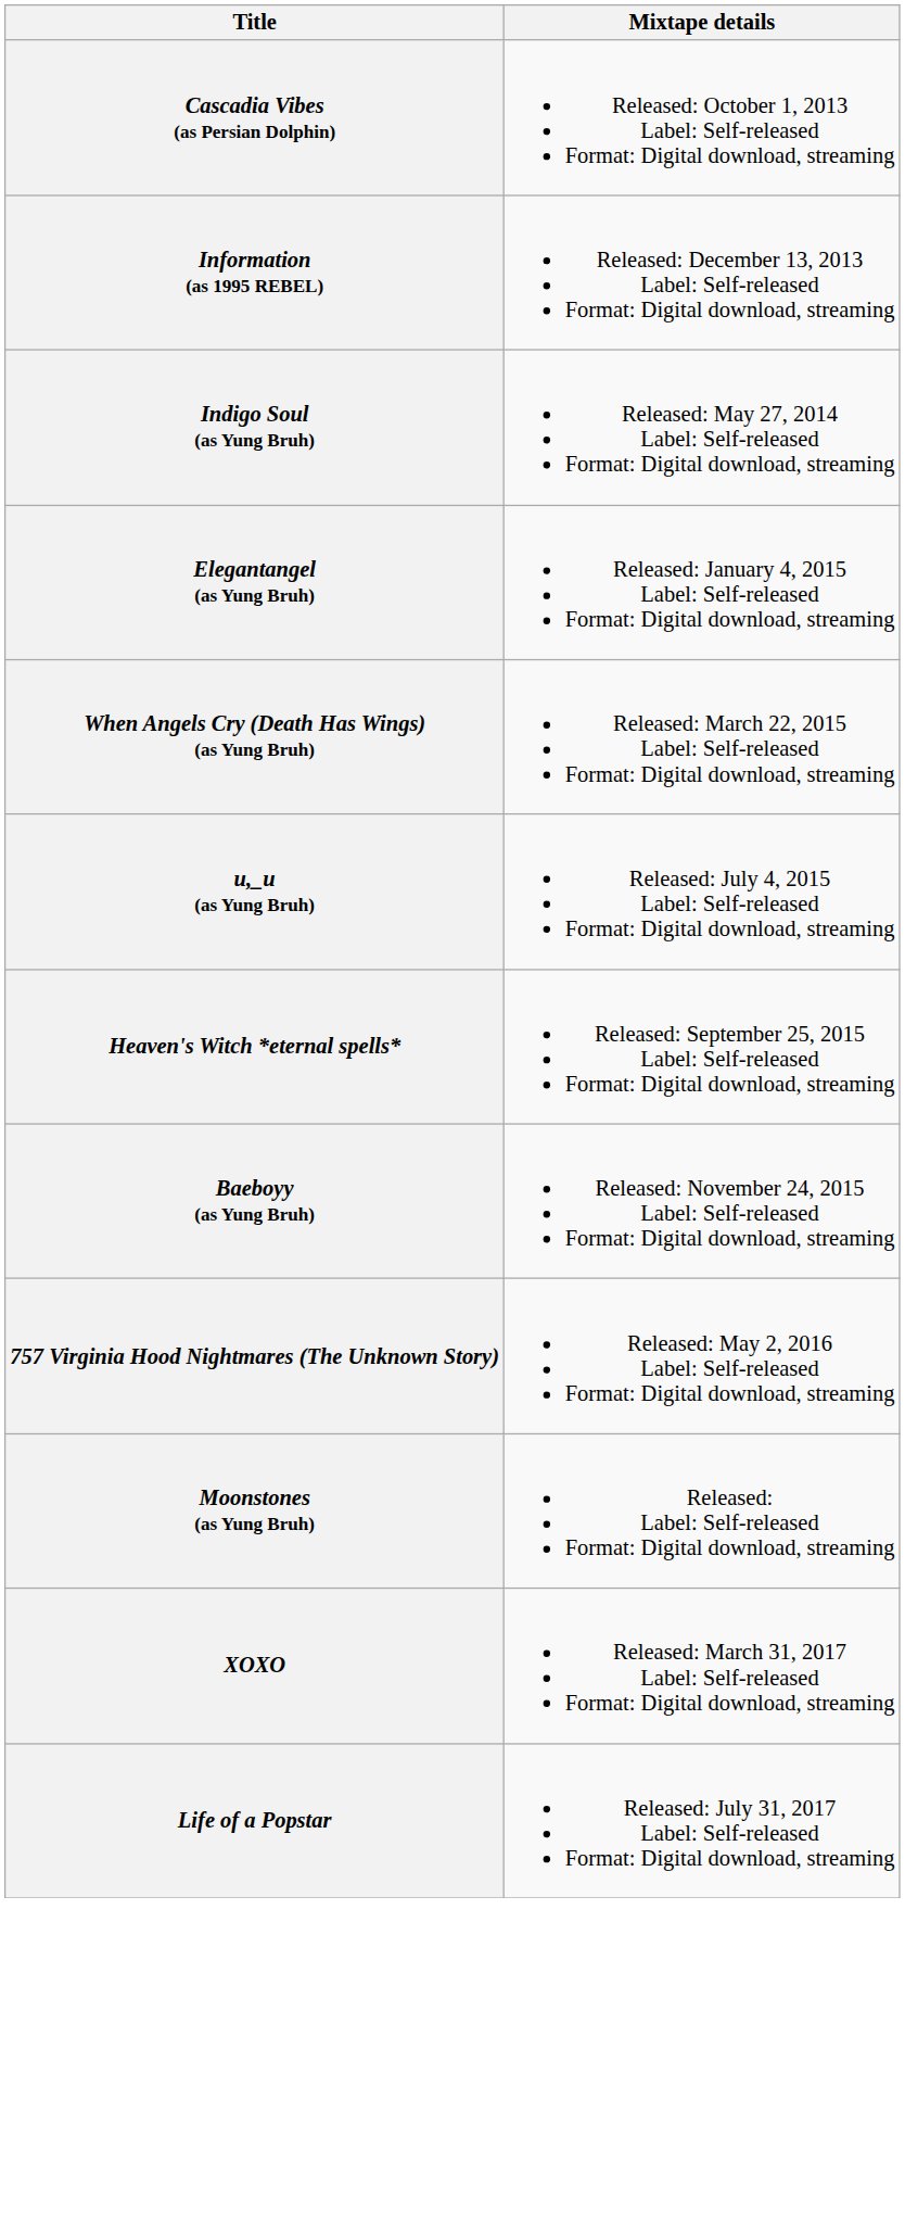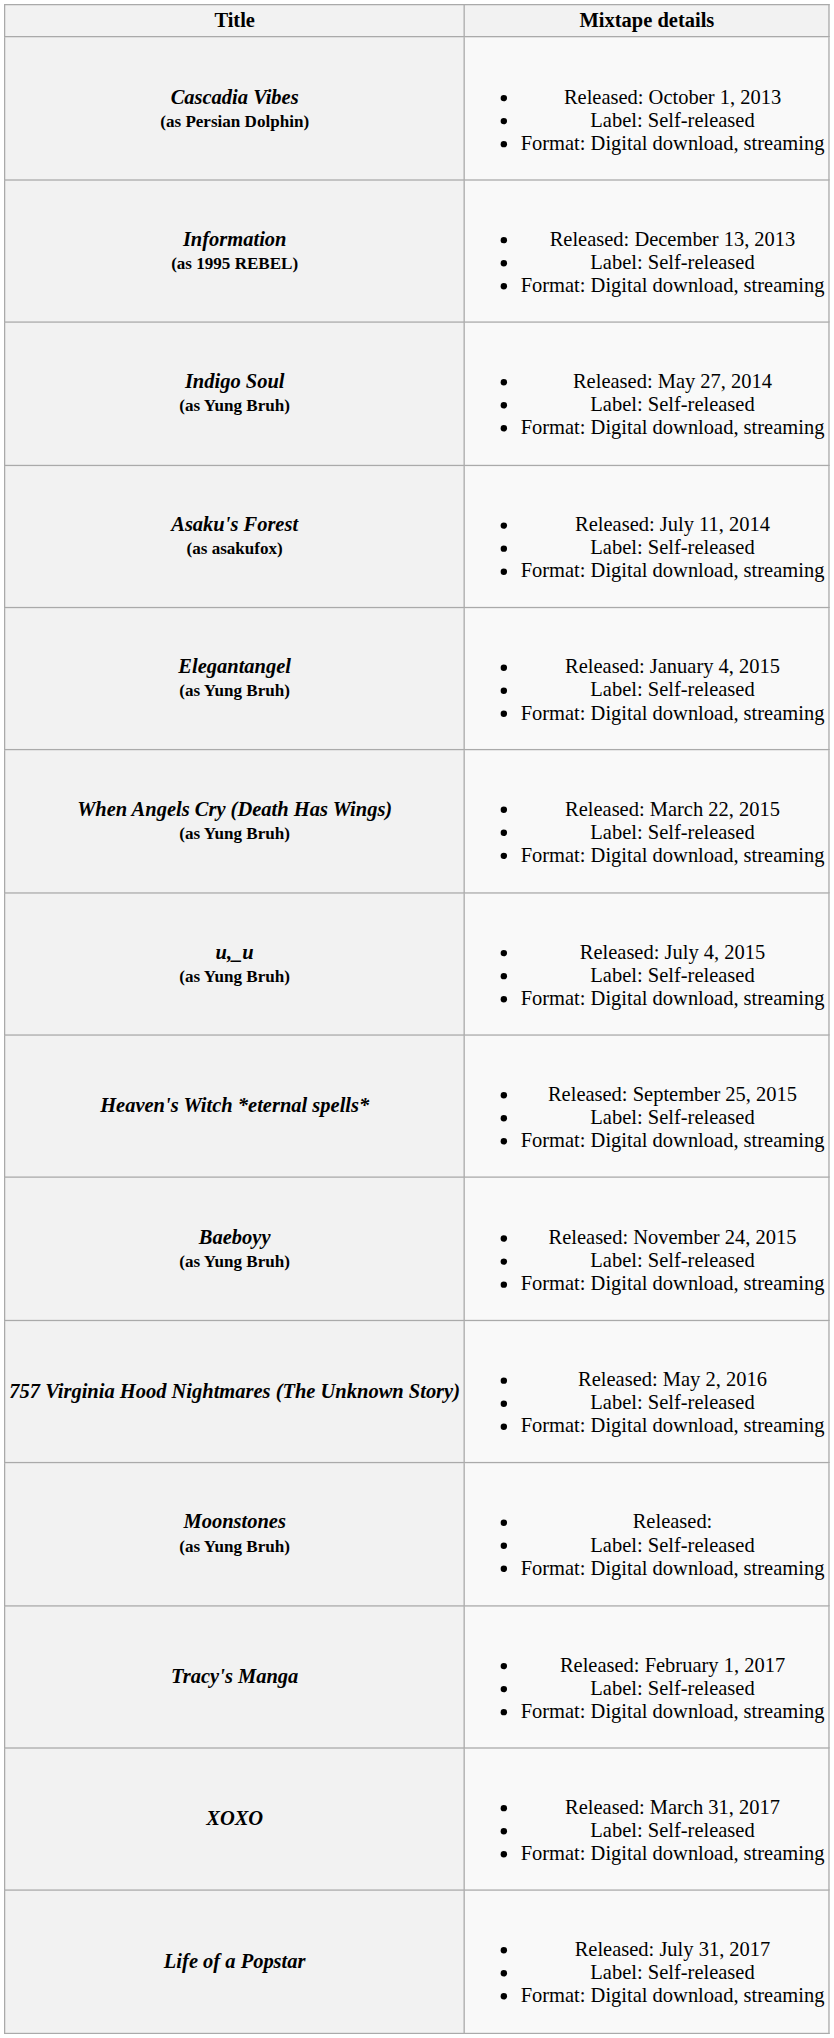+ row: Asaku's Forest (as asakufox) | Released: July 11, 2014 Label: Self-released Format: Digital download, streaming
+ row: Tracy's Manga | Released: February 1, 2017 Label: Self-released Format: Digital download, streaming
